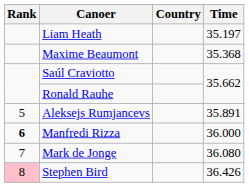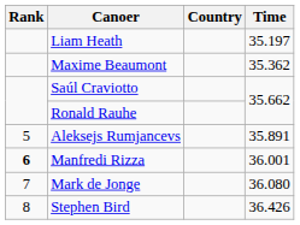Maxime Beaumont | Time: 35.368 -> 35.362
Manfredi Rizza | Time: 36.000 -> 36.001
Stephen Bird | Rank: pink background -> no background
